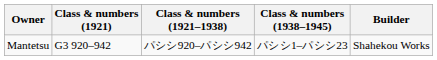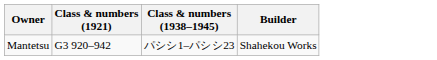- column: Class & numbers (1921–1938) | パシシ920–パシシ942
